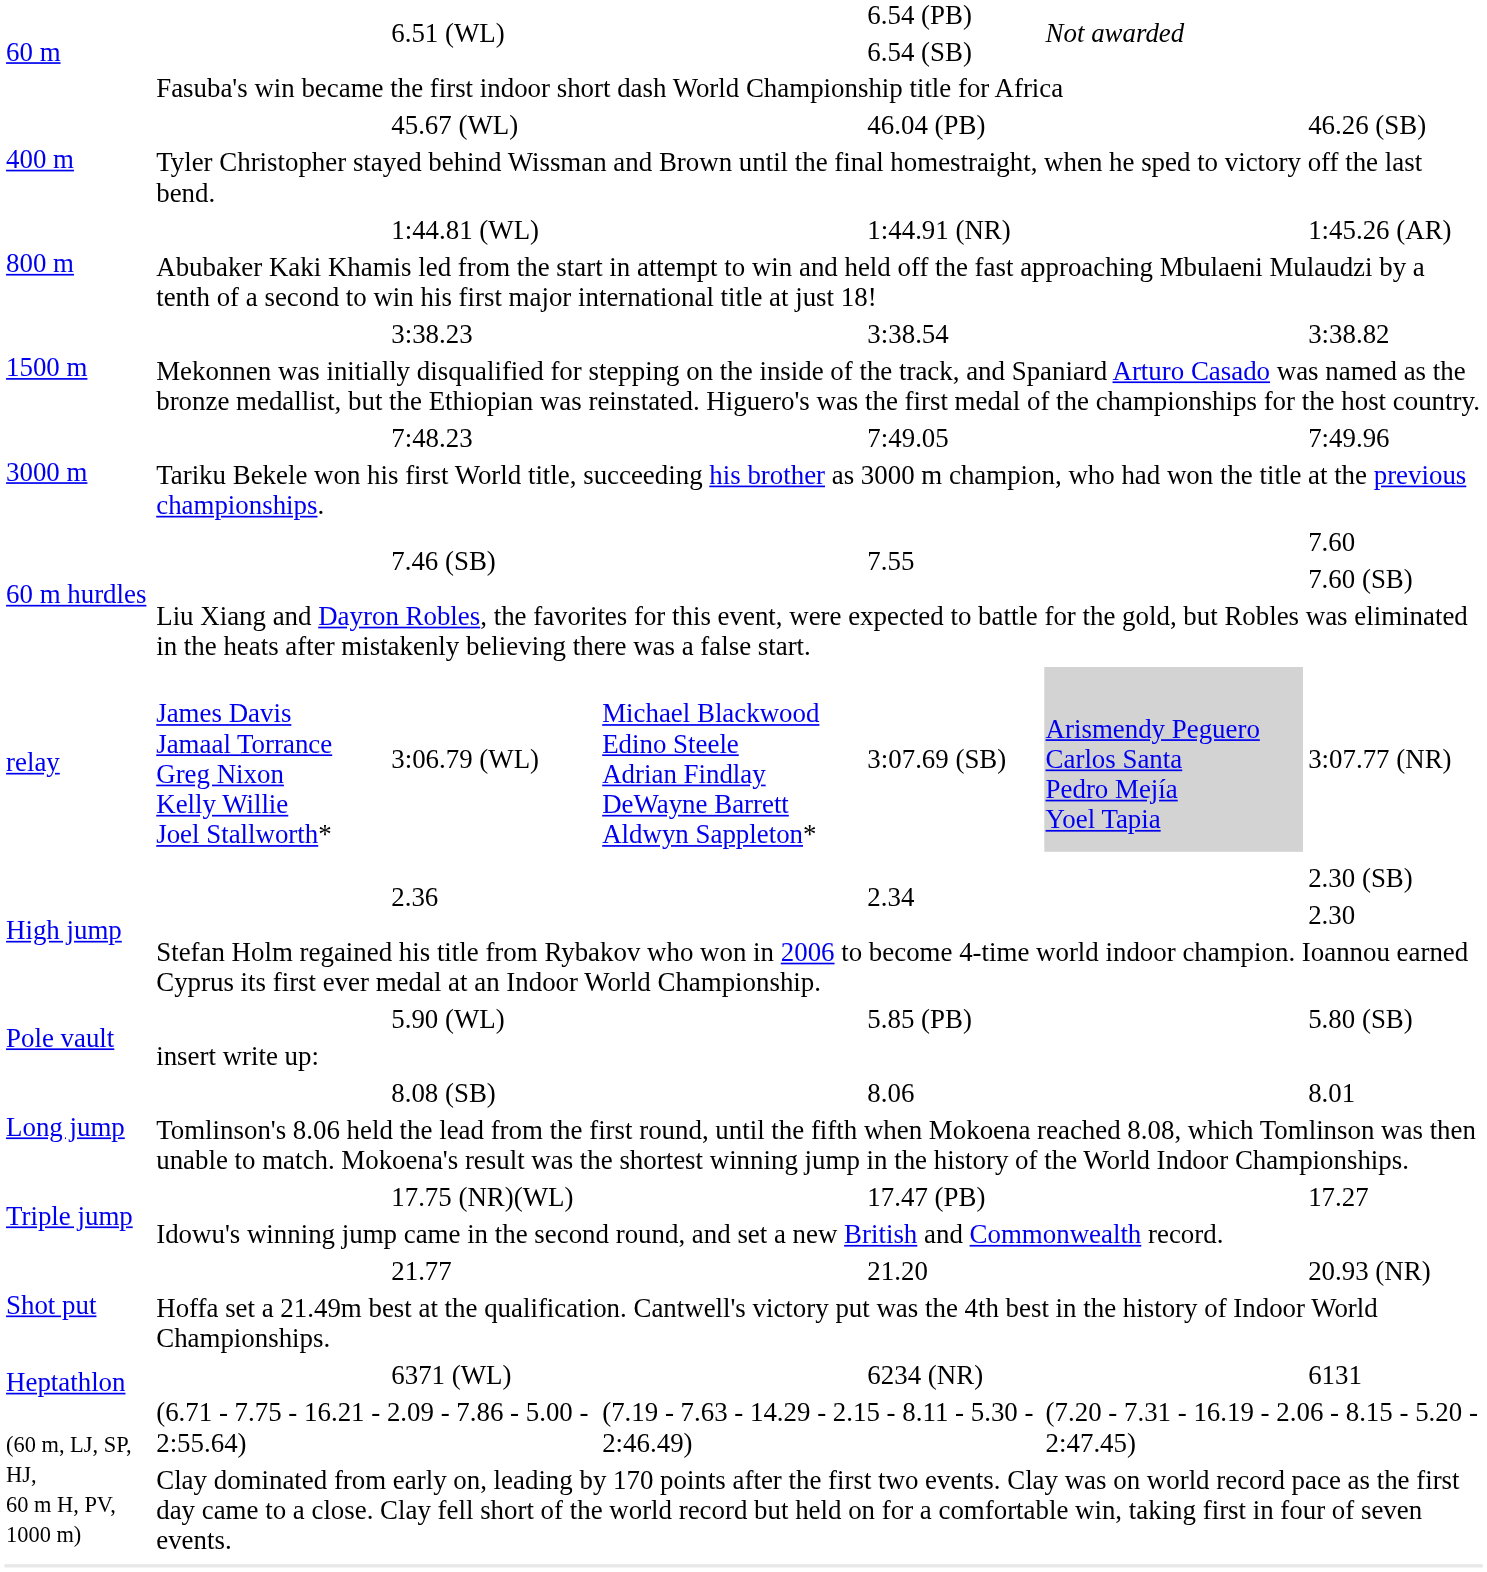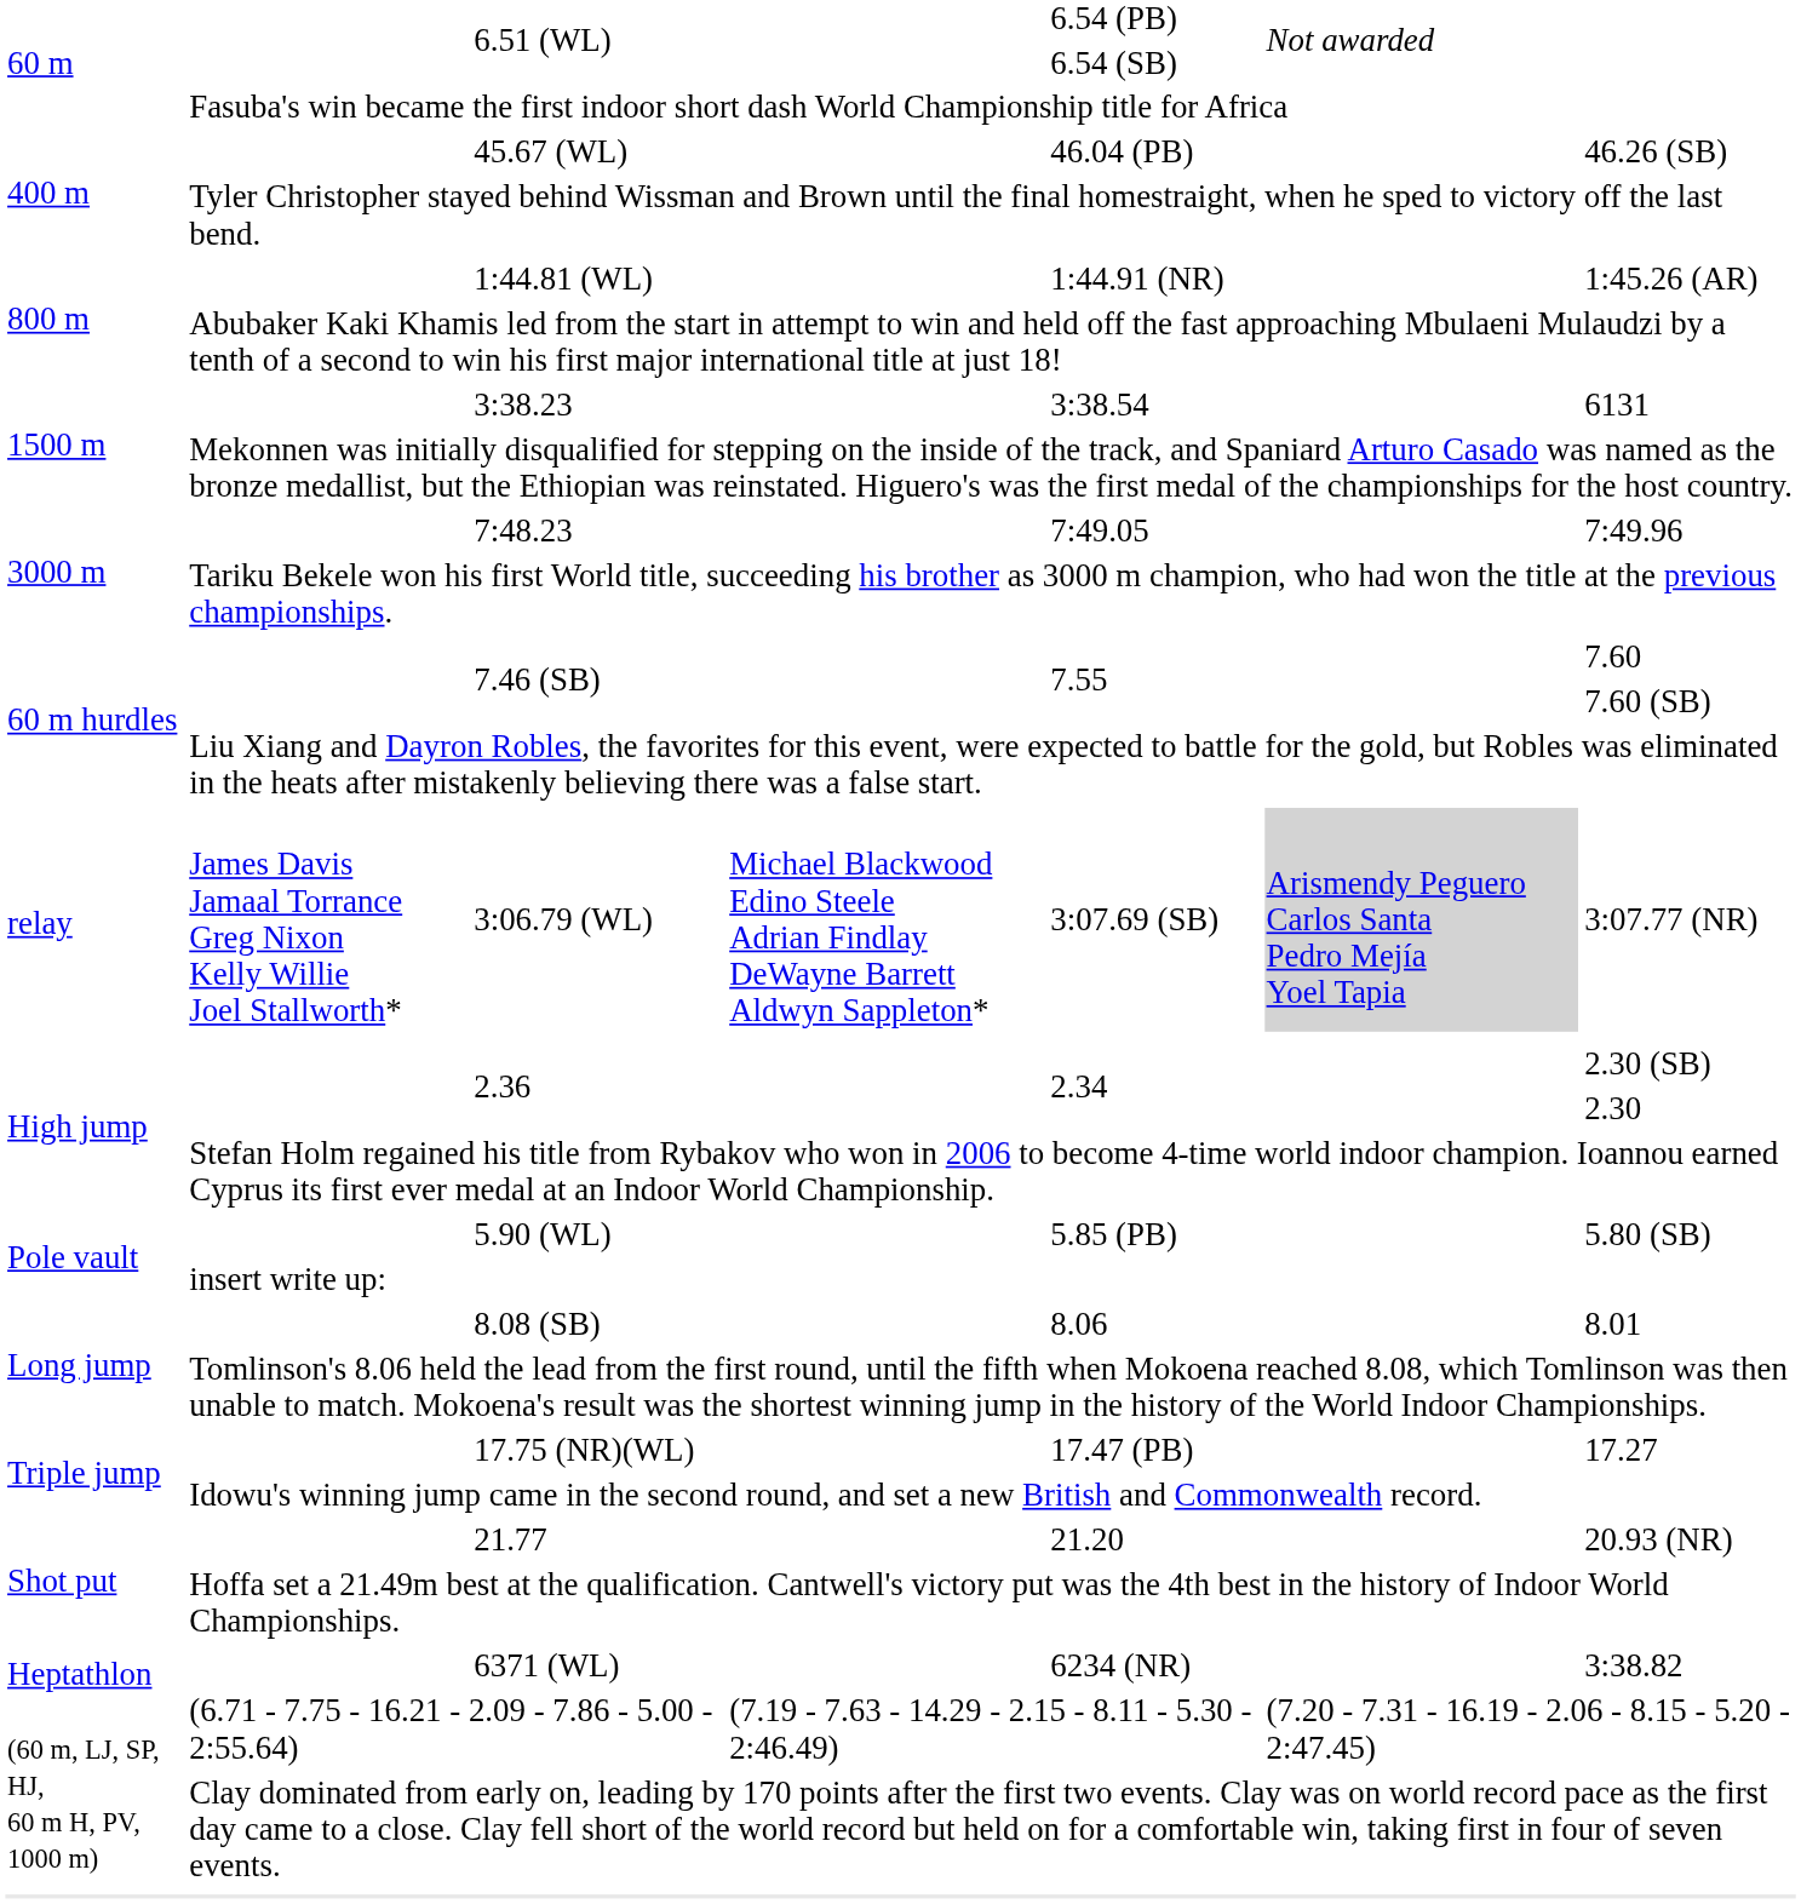3:38.23 | column 7: 3:38.82 -> 6131
6371 (WL) | column 7: 6131 -> 3:38.82
